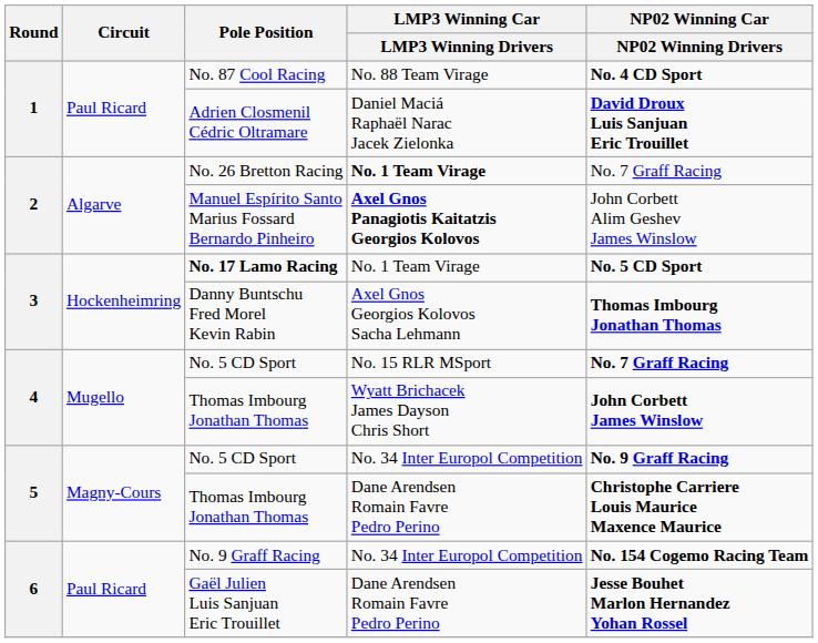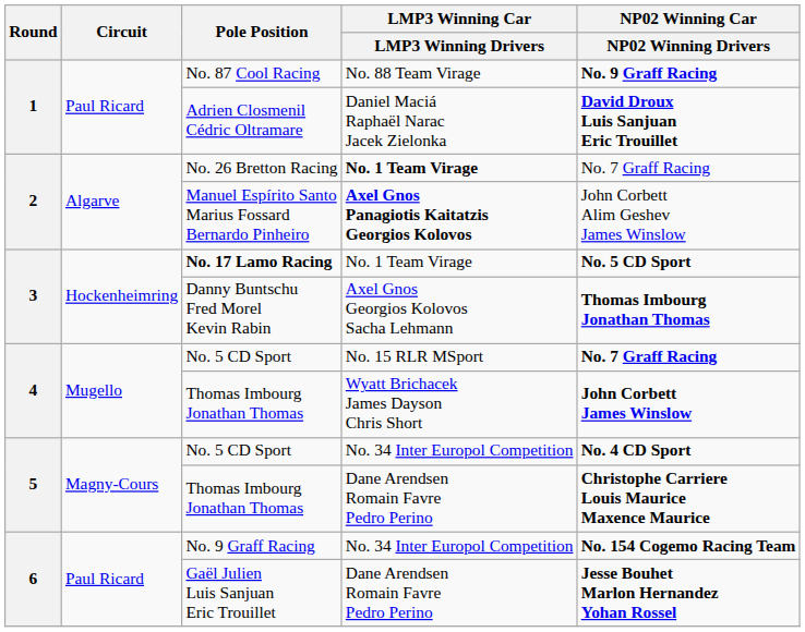No. 87 Cool Racing | NP02 Winning Car / NP02 Winning Drivers: No. 4 CD Sport -> No. 9 Graff Racing
No. 5 CD Sport / No. 34 Inter Europol Competition | NP02 Winning Car / NP02 Winning Drivers: No. 9 Graff Racing -> No. 4 CD Sport
